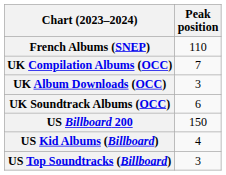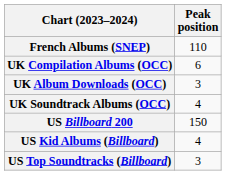UK Compilation Albums (OCC) | Peak position: 7 -> 6
UK Soundtrack Albums (OCC) | Peak position: 6 -> 4
